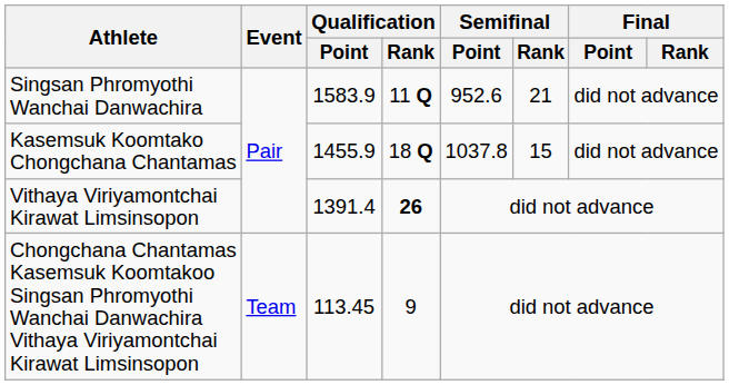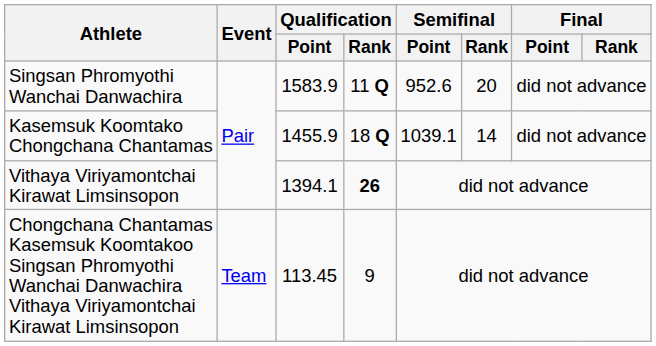Singsan Phromyothi Wanchai Danwachira | Semifinal / Rank: 21 -> 20
Kasemsuk Koomtako Chongchana Chantamas | Semifinal / Point: 1037.8 -> 1039.1
Kasemsuk Koomtako Chongchana Chantamas | Semifinal / Rank: 15 -> 14
Vithaya Viriyamontchai Kirawat Limsinsopon | Qualification / Point: 1391.4 -> 1394.1
